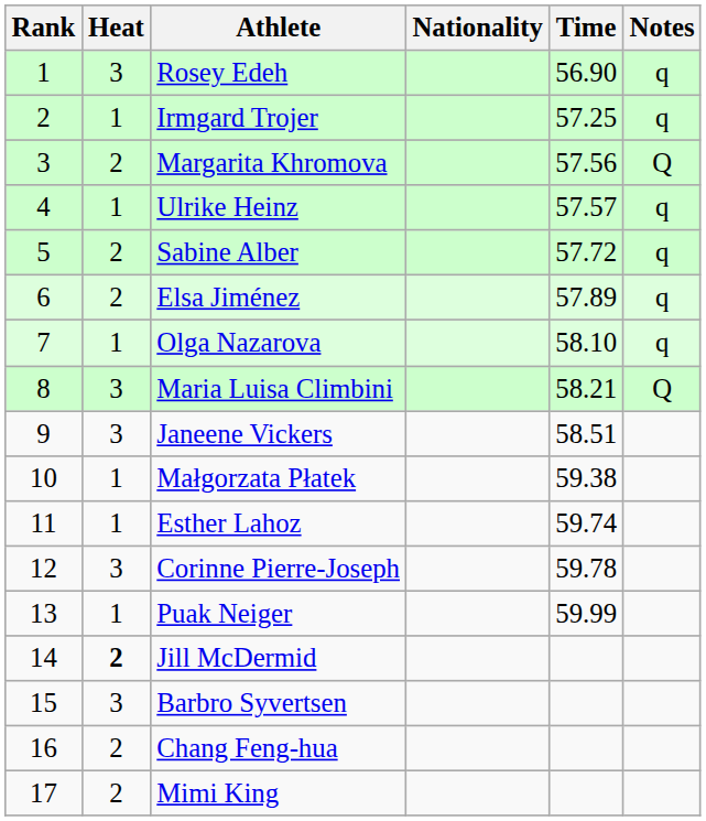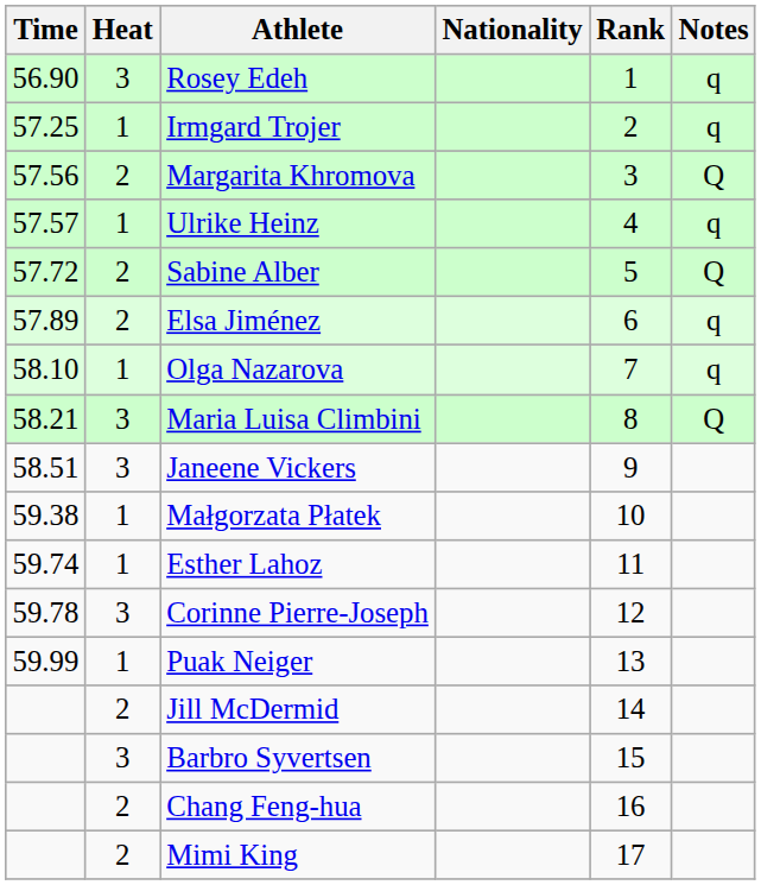columns swapped: Rank <-> Time
Sabine Alber | Notes: q -> Q
Jill McDermid | Heat: bold -> normal
